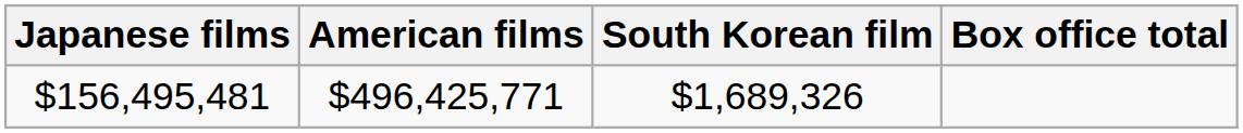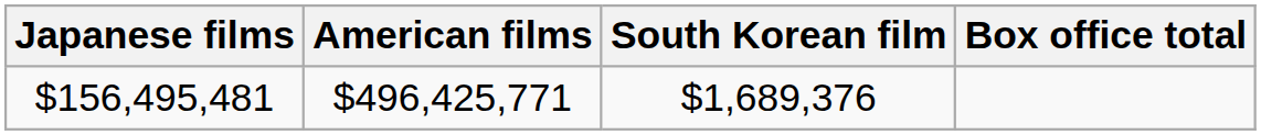$156,495,481 | South Korean film: $1,689,326 -> $1,689,376
